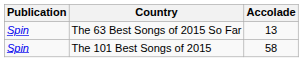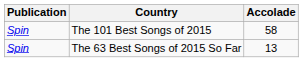rows swapped: The 63 Best Songs of 2015 So Far <-> The 101 Best Songs of 2015
